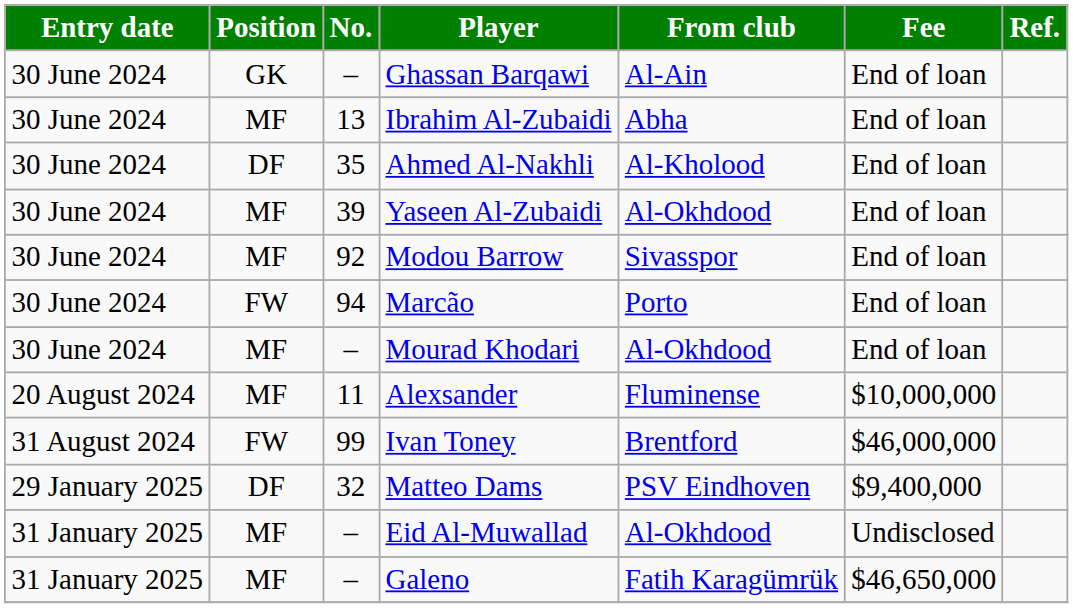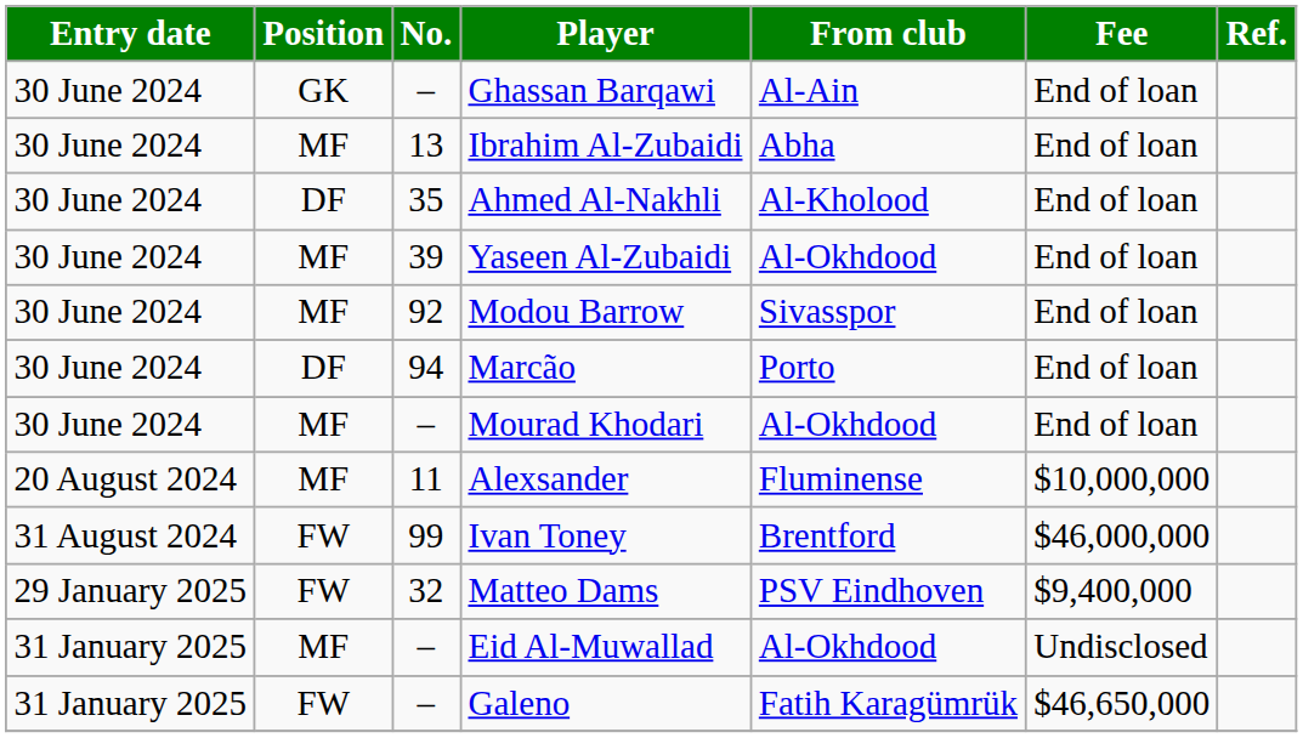Marcão | Position: FW -> DF
Matteo Dams | Position: DF -> FW
Galeno | Position: MF -> FW
